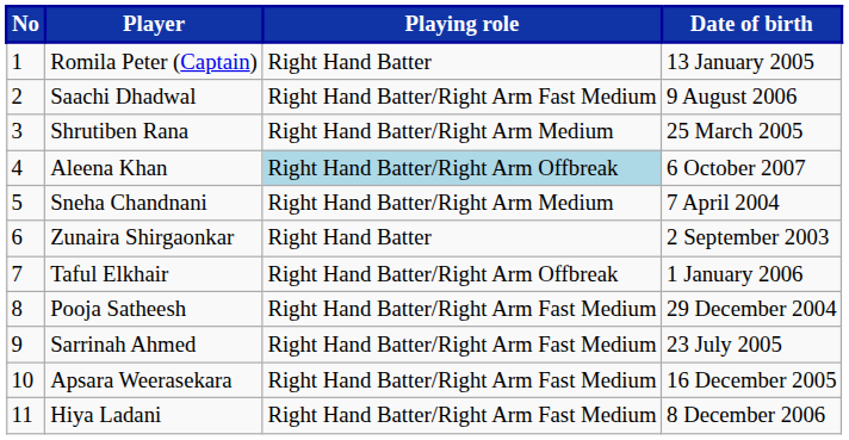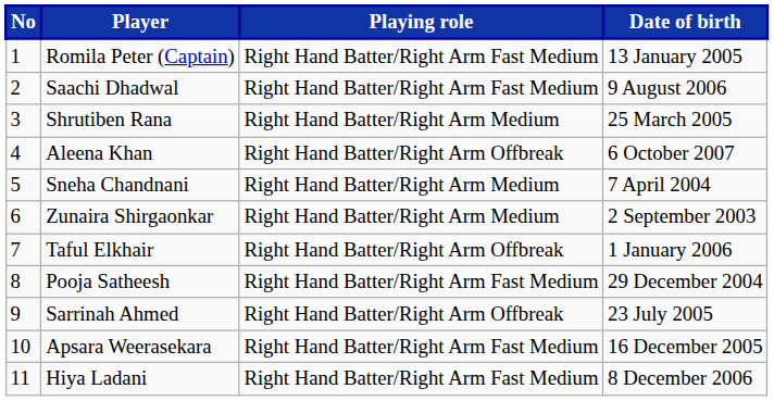Romila Peter (Captain) | Playing role: Right Hand Batter -> Right Hand Batter/Right Arm Fast Medium
Aleena Khan | Playing role: lightblue background -> no background
Zunaira Shirgaonkar | Playing role: Right Hand Batter -> Right Hand Batter/Right Arm Medium
Sarrinah Ahmed | Playing role: Right Hand Batter/Right Arm Fast Medium -> Right Hand Batter/Right Arm Offbreak
